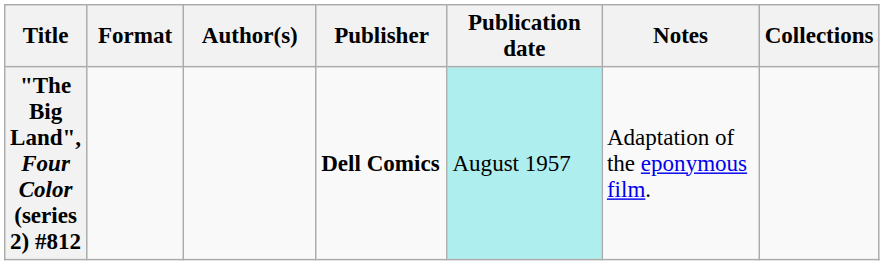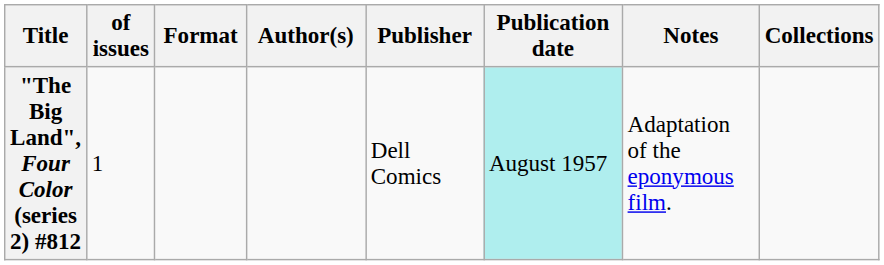+ column: of issues | 1
"The Big Land", Four Color (series 2) #812 | Publisher: bold -> normal
